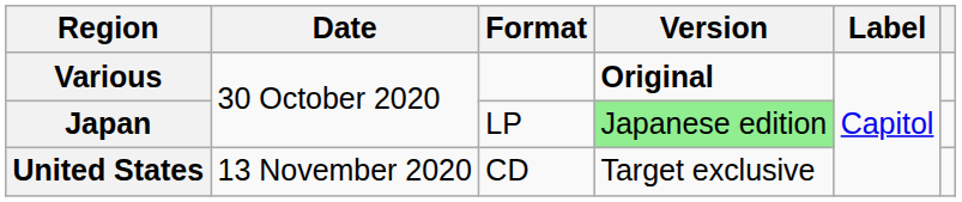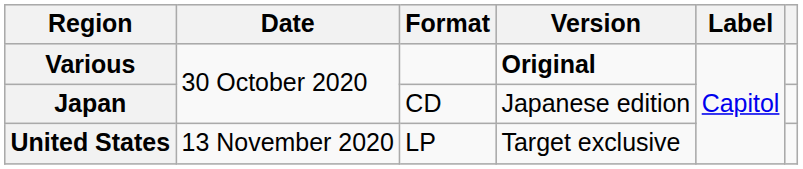Japan | Format: LP -> CD
Japan | Version: lightgreen background -> no background
United States | Format: CD -> LP
